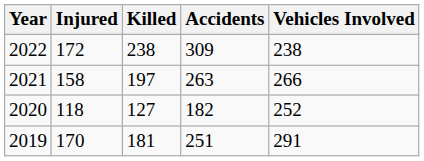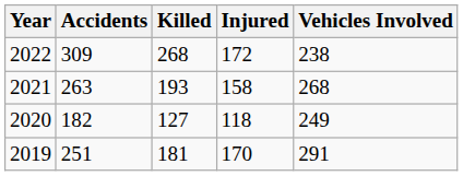columns swapped: Accidents <-> Injured
2022 | Killed: 238 -> 268
2021 | Killed: 197 -> 193
2021 | Vehicles Involved: 266 -> 268
2020 | Vehicles Involved: 252 -> 249
